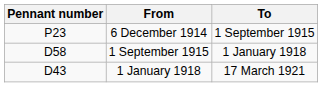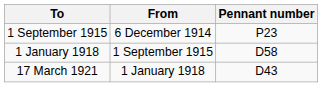columns swapped: Pennant number <-> To
